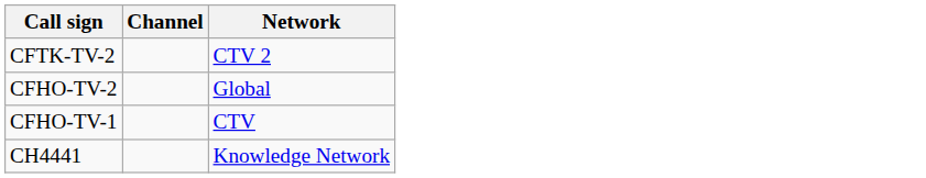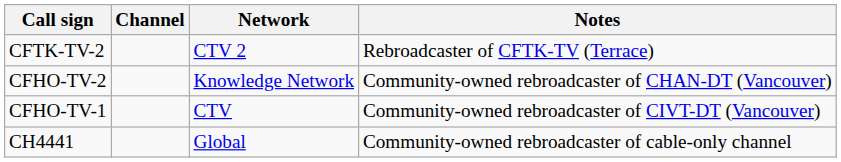+ column: Notes | Rebroadcaster of CFTK-TV (Terrace) | Community-owned rebroadcaster of CHAN-DT (Vancouver) | Community-owned rebroadcaster of CIVT-DT (Vancouver) | Community-owned rebroadcaster of cable-only channel
CFHO-TV-2 | Network: Global -> Knowledge Network
CH4441 | Network: Knowledge Network -> Global
